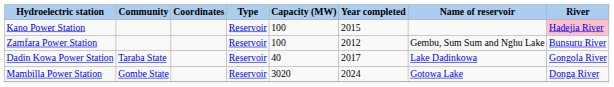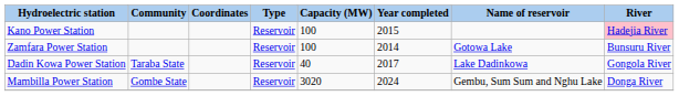Zamfara Power Station | Year completed: 2012 -> 2014
Zamfara Power Station | Name of reservoir: Gembu, Sum Sum and Nghu Lake -> Gotowa Lake
Mambilla Power Station | Name of reservoir: Gotowa Lake -> Gembu, Sum Sum and Nghu Lake
